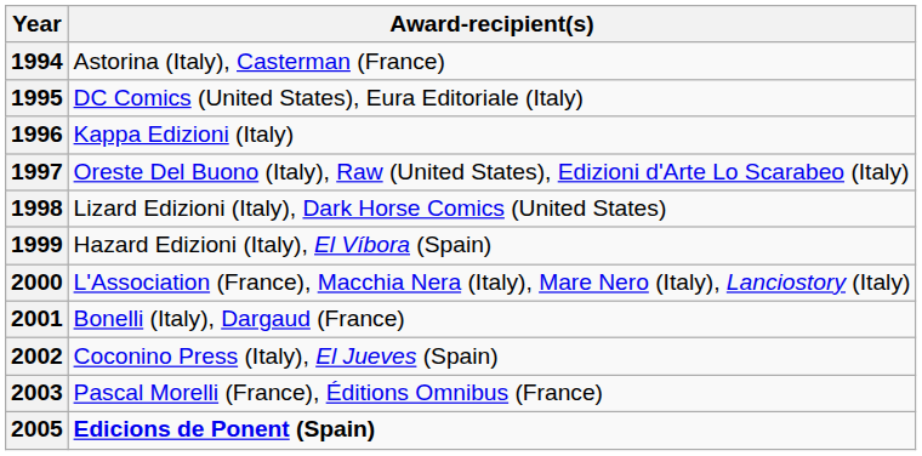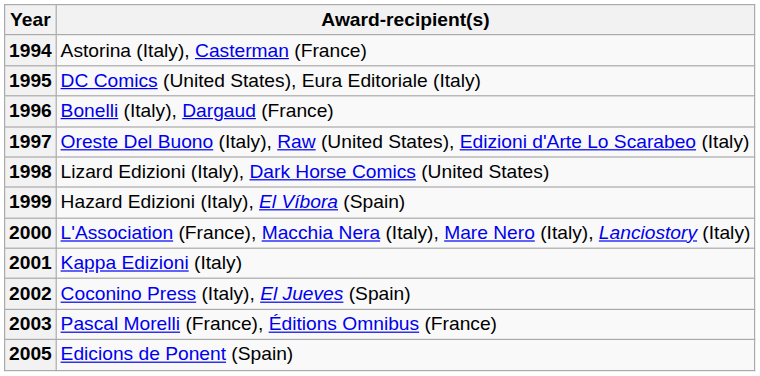1996 | Award-recipient(s): Kappa Edizioni (Italy) -> Bonelli (Italy), Dargaud (France)
2001 | Award-recipient(s): Bonelli (Italy), Dargaud (France) -> Kappa Edizioni (Italy)
2005 | Award-recipient(s): bold -> normal
